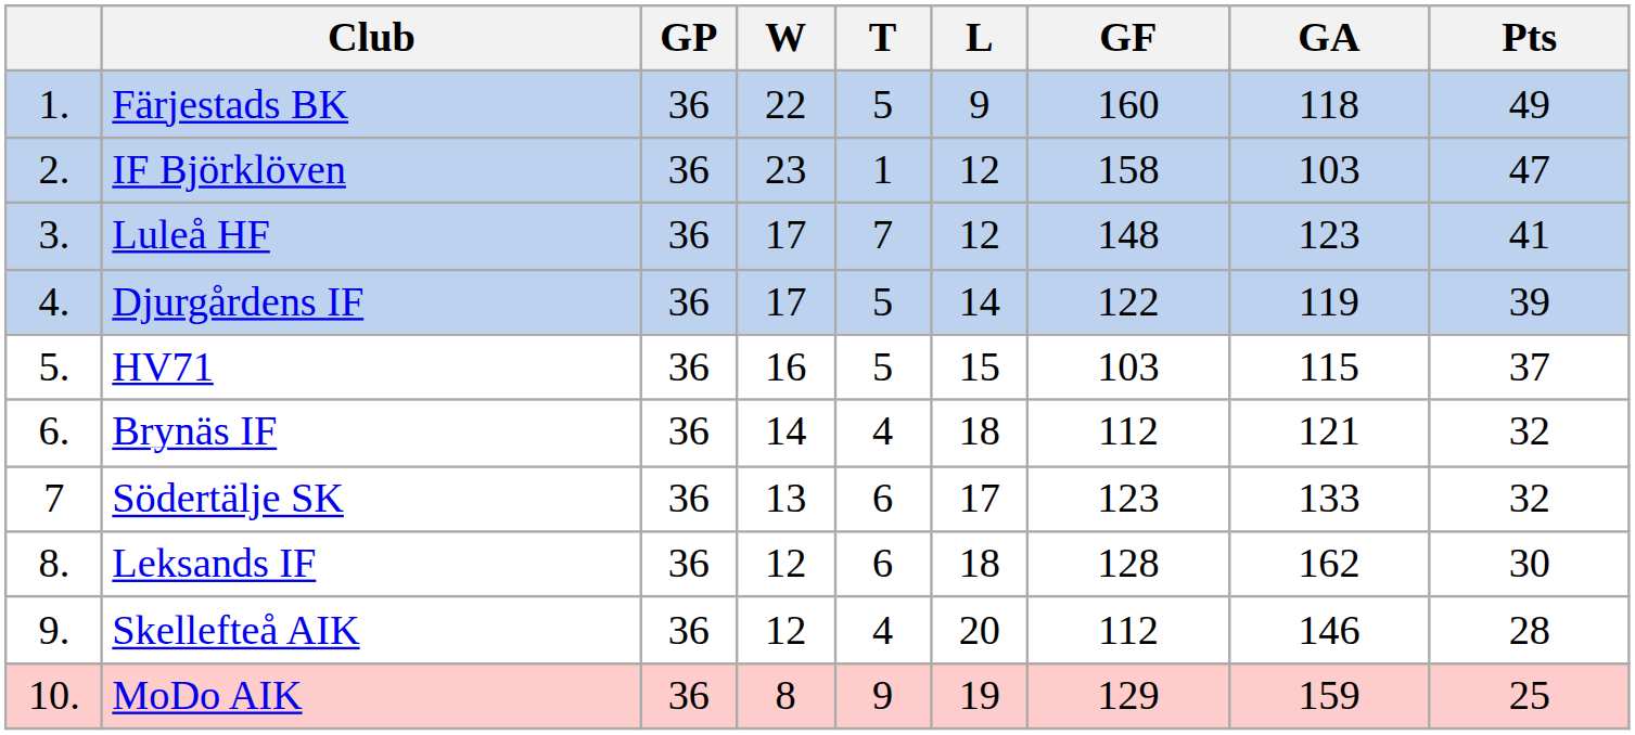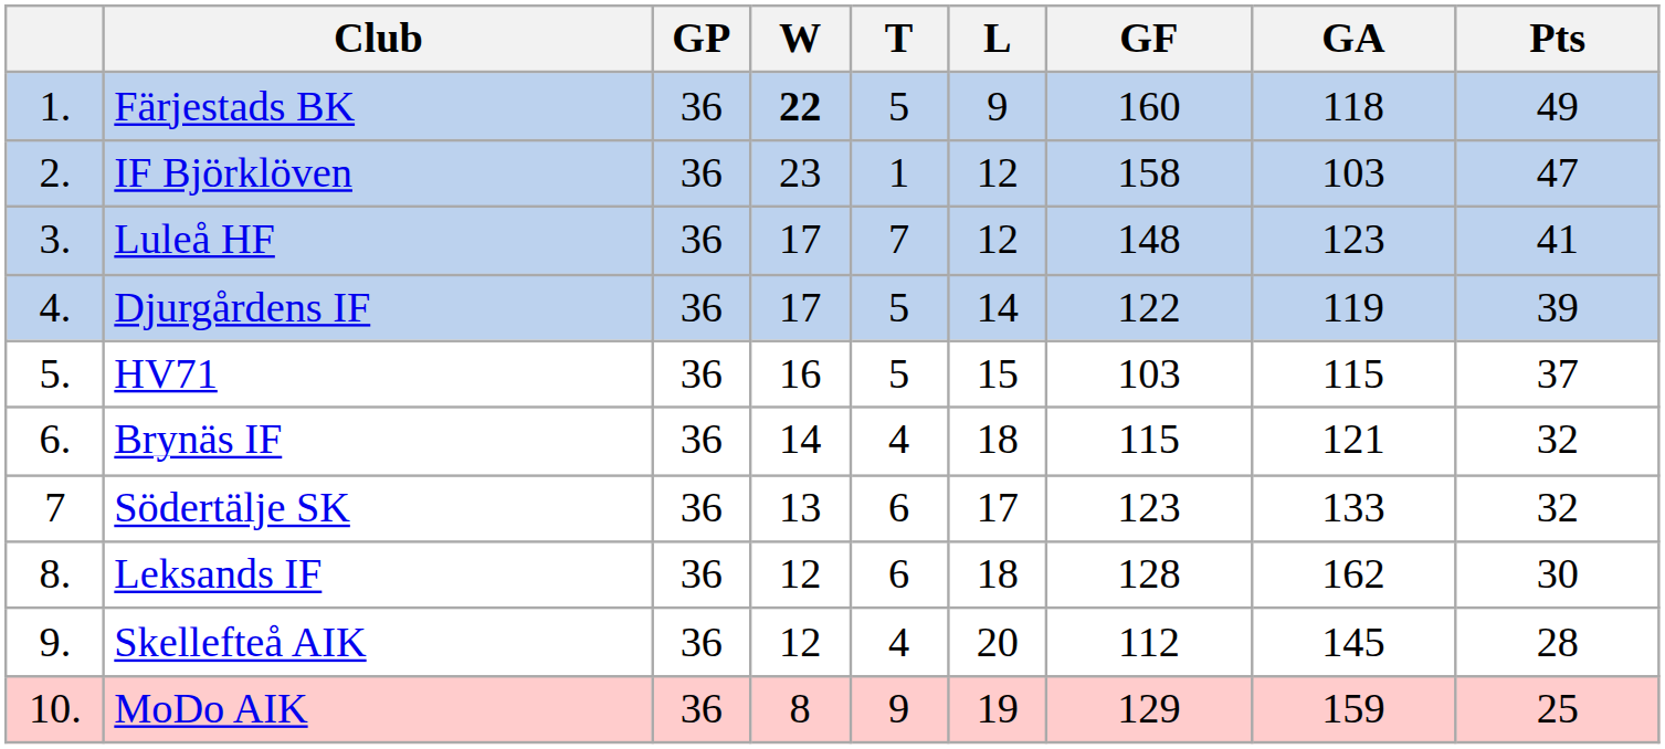Färjestads BK | W: normal -> bold
Brynäs IF | GF: 112 -> 115
Skellefteå AIK | GA: 146 -> 145
